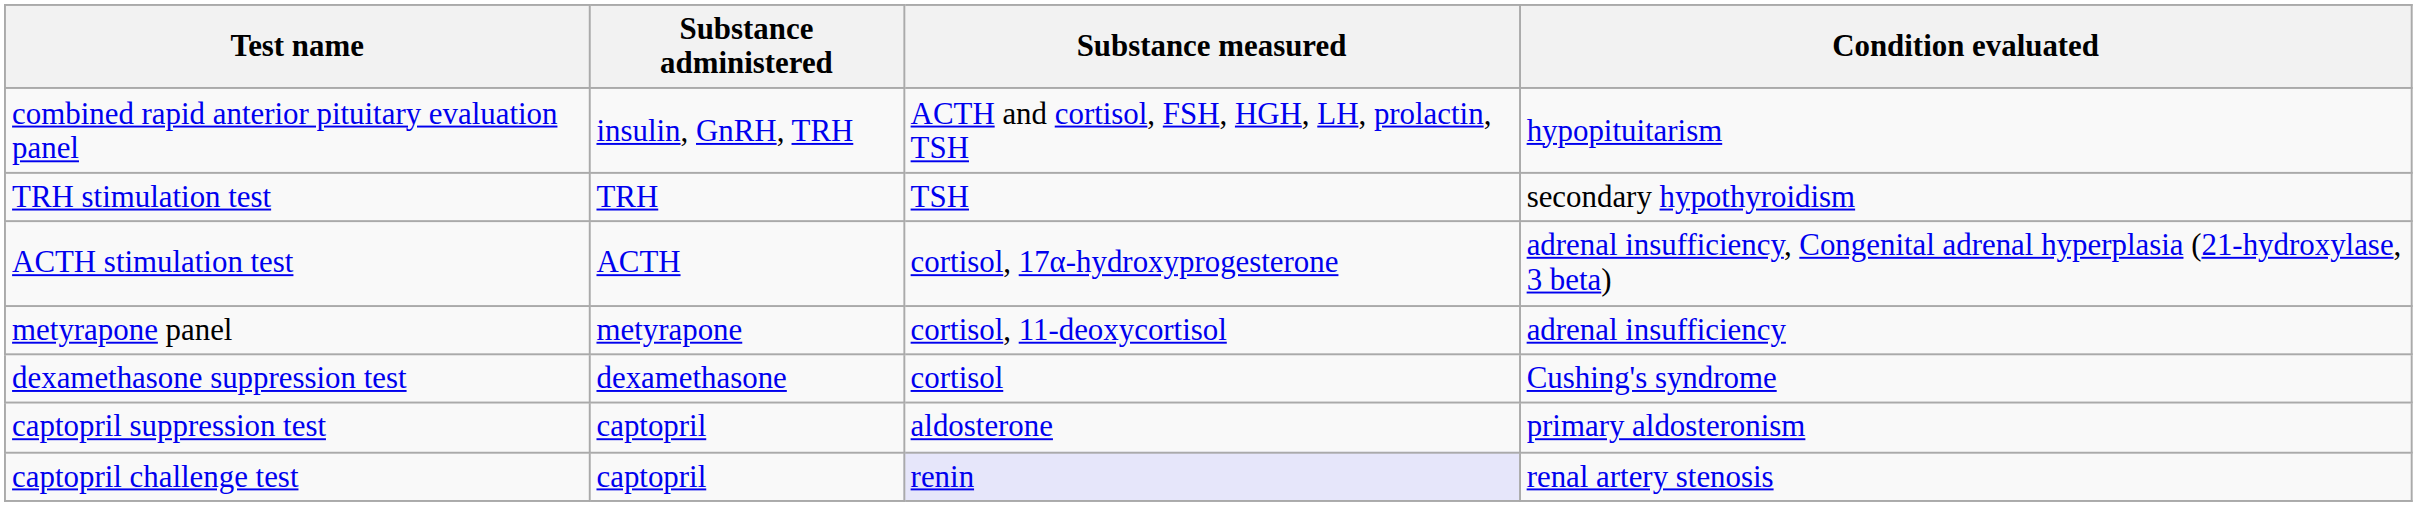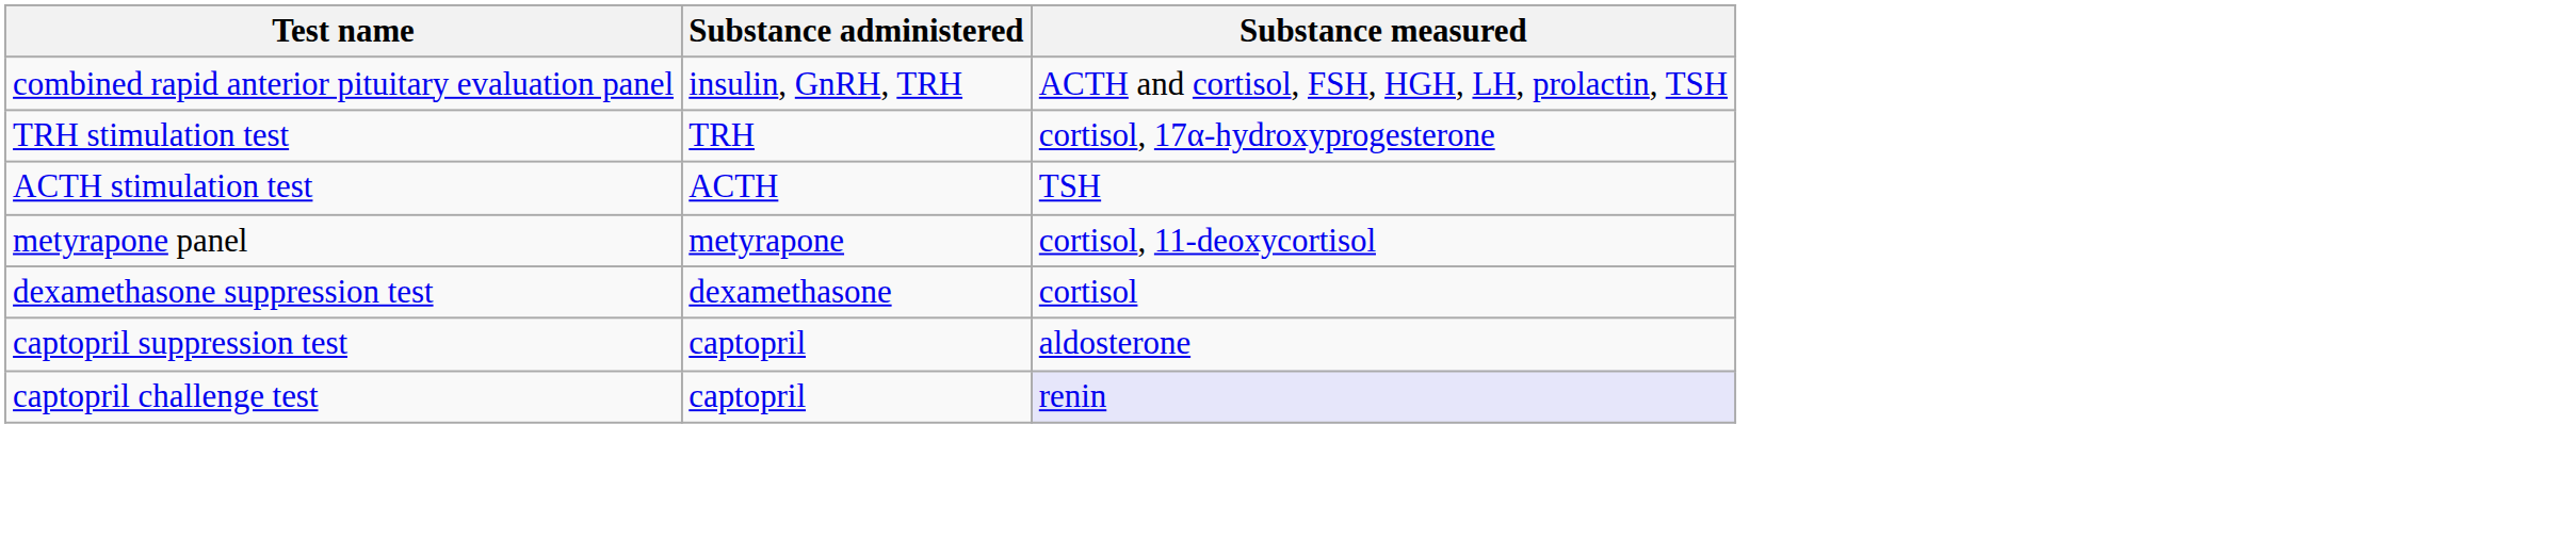- column: Condition evaluated | hypopituitarism | secondary hypothyroidism | adrenal insufficiency, Congenital adrenal hyperplasia (21-hydroxylase, 3 beta) | adrenal insufficiency | Cushing's syndrome | primary aldosteronism | renal artery stenosis
TRH stimulation test | Substance measured: TSH -> cortisol, 17α-hydroxyprogesterone
ACTH stimulation test | Substance measured: cortisol, 17α-hydroxyprogesterone -> TSH
